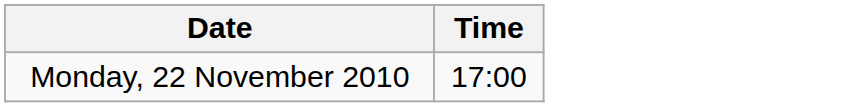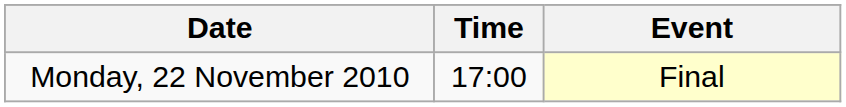+ column: Event | Final
